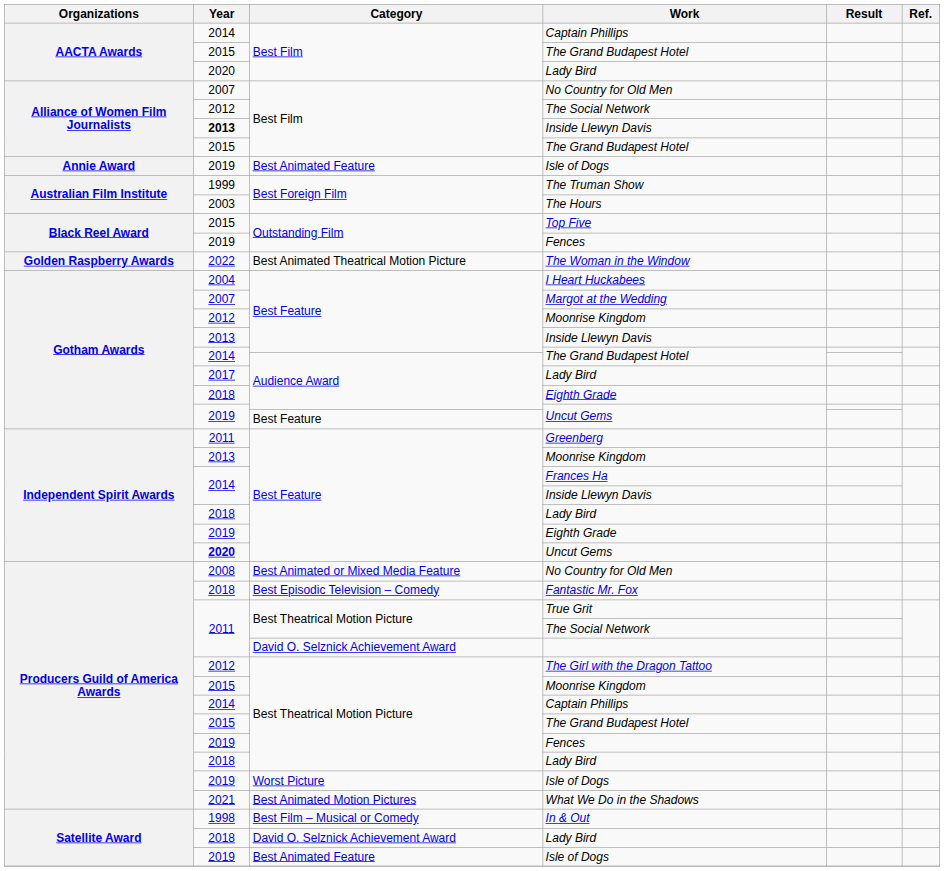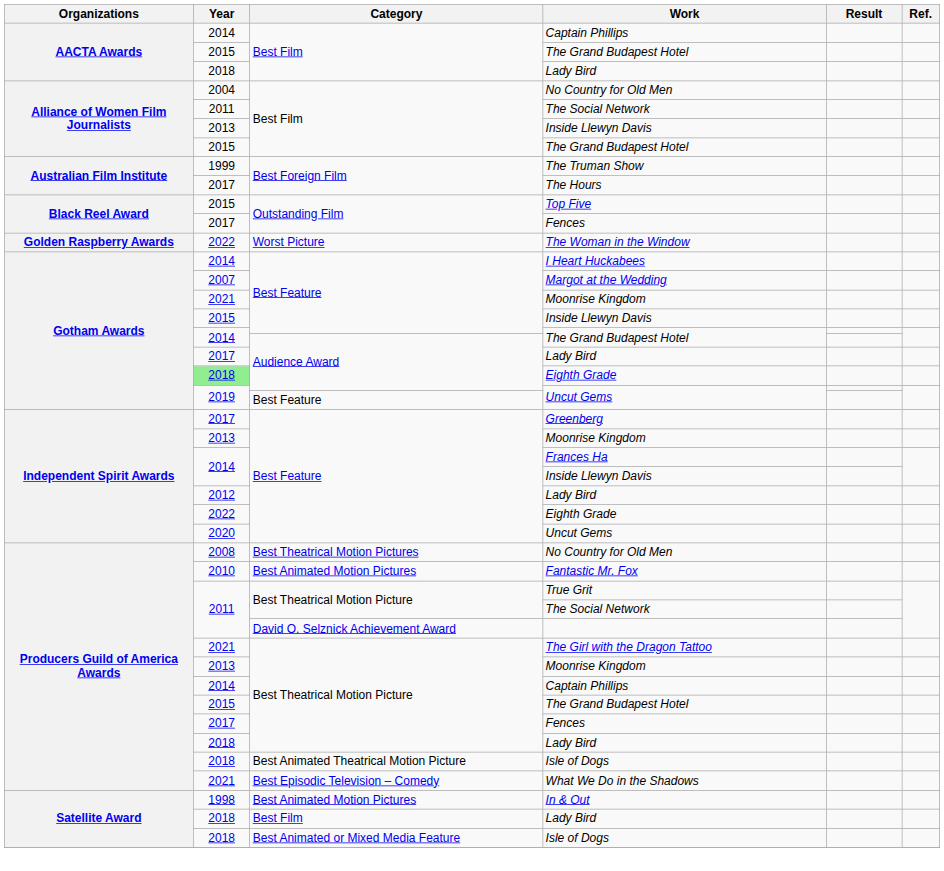AACTA Awards / Lady Bird | Year: 2020 -> 2018
Alliance of Women Film Journalists / No Country for Old Men | Year: 2007 -> 2004
Alliance of Women Film Journalists / The Social Network | Year: 2012 -> 2011
Alliance of Women Film Journalists / Inside Llewyn Davis | Year: bold -> normal
- row: Annie Award | 2019 | Best Animated Feature | Isle of Dogs
The Hours | Year: 2003 -> 2017
Black Reel Award / Fences | Year: 2019 -> 2017
The Woman in the Window | Category: Best Animated Theatrical Motion Picture -> Worst Picture
I Heart Huckabees | Year: 2004 -> 2014
Gotham Awards / Moonrise Kingdom | Year: 2012 -> 2021
Gotham Awards / Inside Llewyn Davis | Year: 2013 -> 2015
Gotham Awards / Eighth Grade | Year: no background -> lightgreen background
Greenberg | Year: 2011 -> 2017
Independent Spirit Awards / Lady Bird | Year: 2018 -> 2012
Independent Spirit Awards / Eighth Grade | Year: 2019 -> 2022
Independent Spirit Awards / Uncut Gems | Year: bold -> normal
Producers Guild of America Awards / No Country for Old Men | Category: Best Animated or Mixed Media Feature -> Best Theatrical Motion Pictures
Fantastic Mr. Fox | Year: 2018 -> 2010
Fantastic Mr. Fox | Category: Best Episodic Television – Comedy -> Best Animated Motion Pictures
The Girl with the Dragon Tattoo | Year: 2012 -> 2021
Producers Guild of America Awards / Moonrise Kingdom | Year: 2015 -> 2013
Producers Guild of America Awards / Fences | Year: 2019 -> 2017
Producers Guild of America Awards / Isle of Dogs | Year: 2019 -> 2018
Producers Guild of America Awards / Isle of Dogs | Category: Worst Picture -> Best Animated Theatrical Motion Picture
What We Do in the Shadows | Category: Best Animated Motion Pictures -> Best Episodic Television – Comedy
In & Out | Category: Best Film – Musical or Comedy -> Best Animated Motion Pictures
Satellite Award / Lady Bird | Category: David O. Selznick Achievement Award -> Best Film
Satellite Award / Isle of Dogs | Year: 2019 -> 2018
Satellite Award / Isle of Dogs | Category: Best Animated Feature -> Best Animated or Mixed Media Feature
